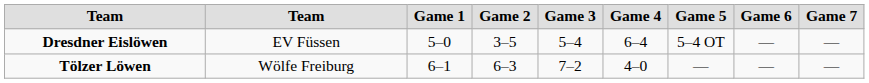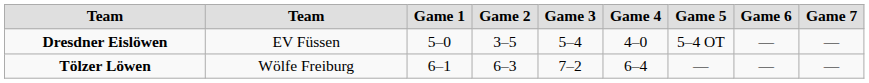Dresdner Eislöwen | Game 4: 6–4 -> 4–0
Tölzer Löwen | Game 4: 4–0 -> 6–4
